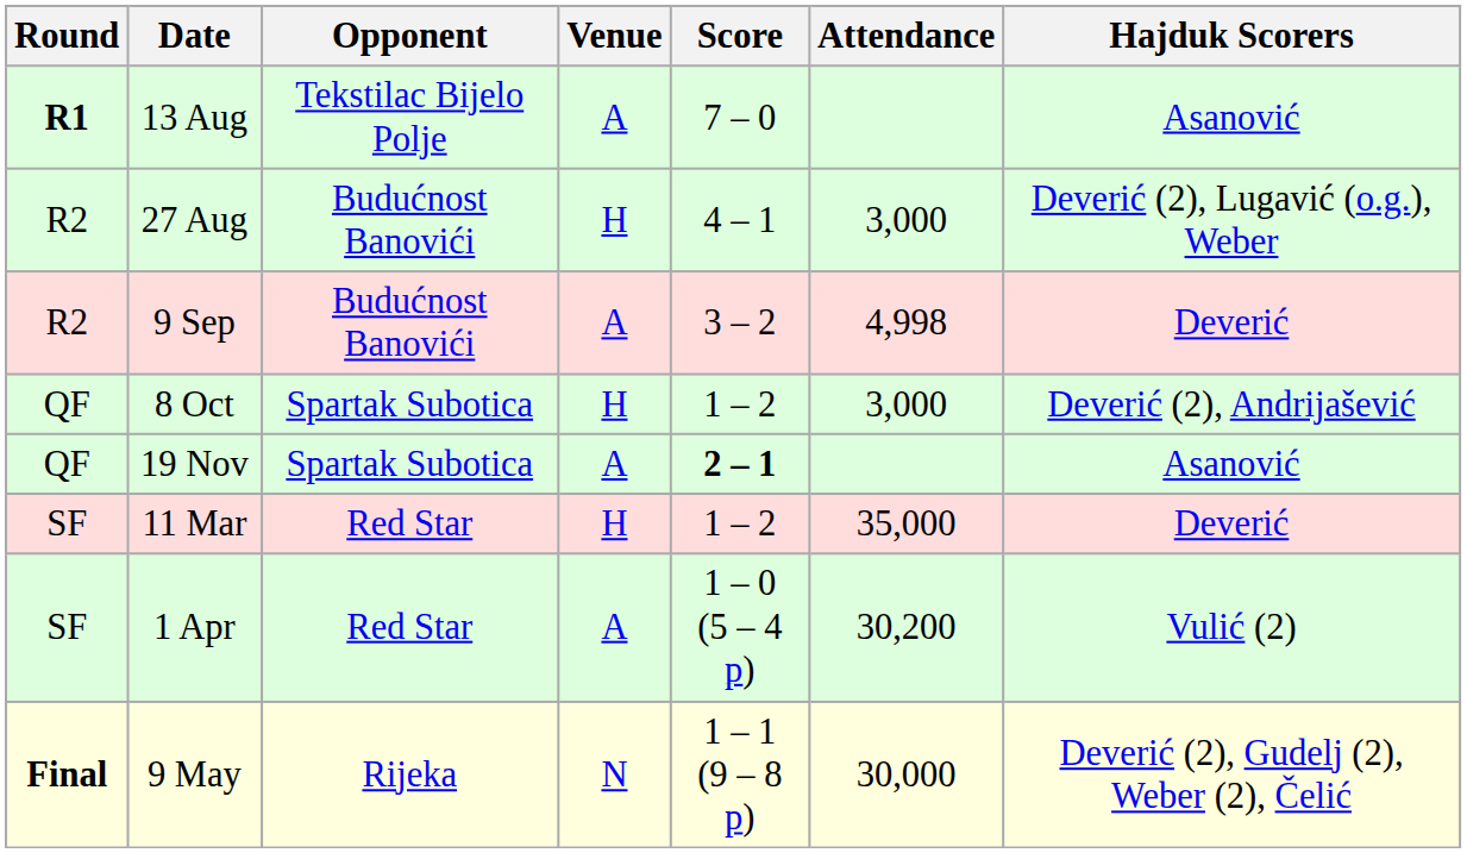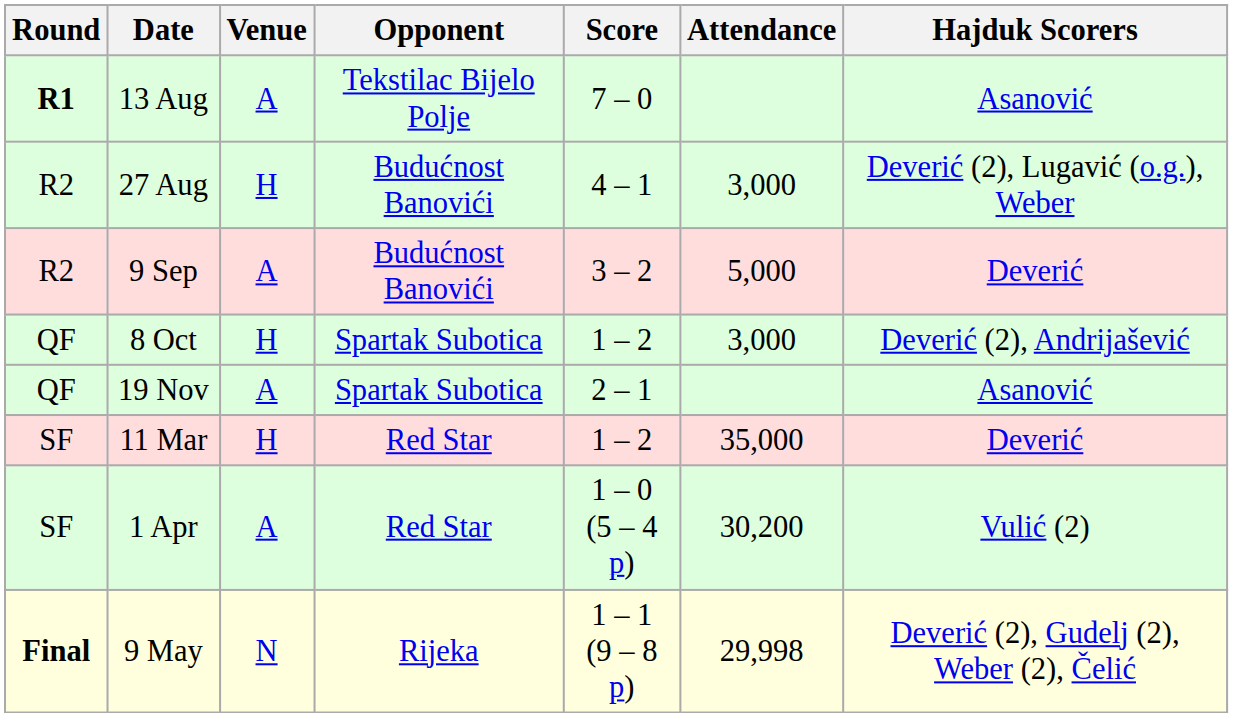columns swapped: Venue <-> Opponent
9 Sep | Attendance: 4,998 -> 5,000
19 Nov | Score: bold -> normal
9 May | Attendance: 30,000 -> 29,998
